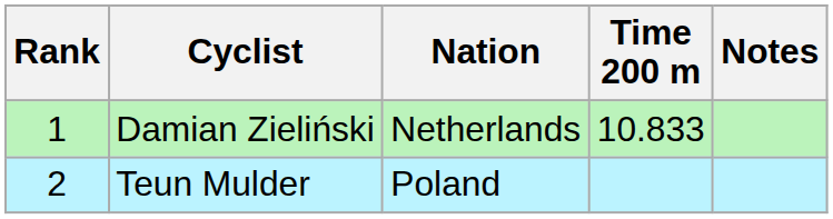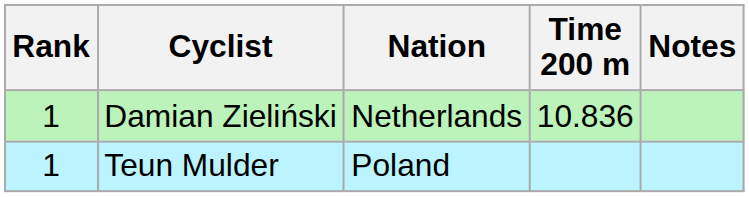Damian Zieliński | Time 200 m: 10.833 -> 10.836
Teun Mulder | Rank: 2 -> 1
